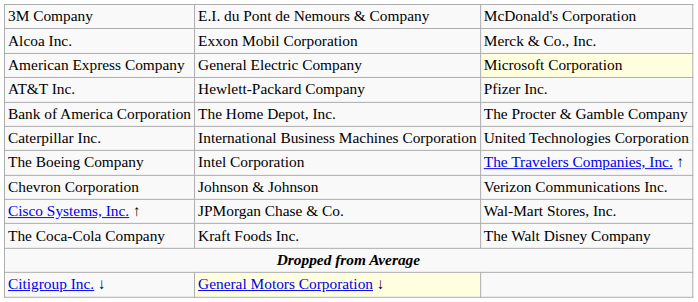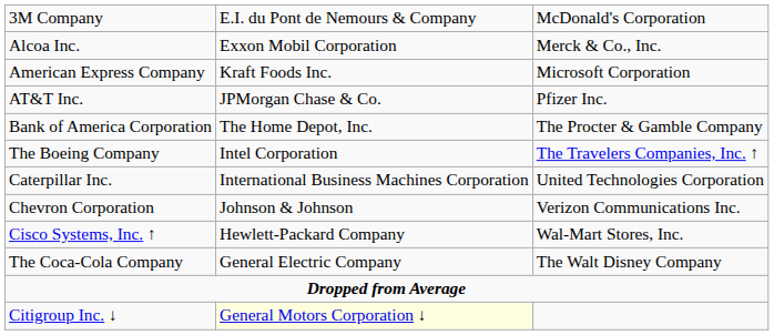American Express Company | column 2: General Electric Company -> Kraft Foods Inc.
American Express Company | column 3: lightyellow background -> no background
AT&T Inc. | column 2: Hewlett-Packard Company -> JPMorgan Chase & Co.
rows swapped: The Boeing Company <-> Caterpillar Inc.
Cisco Systems, Inc. ↑ | column 2: JPMorgan Chase & Co. -> Hewlett-Packard Company
The Coca-Cola Company | column 2: Kraft Foods Inc. -> General Electric Company
